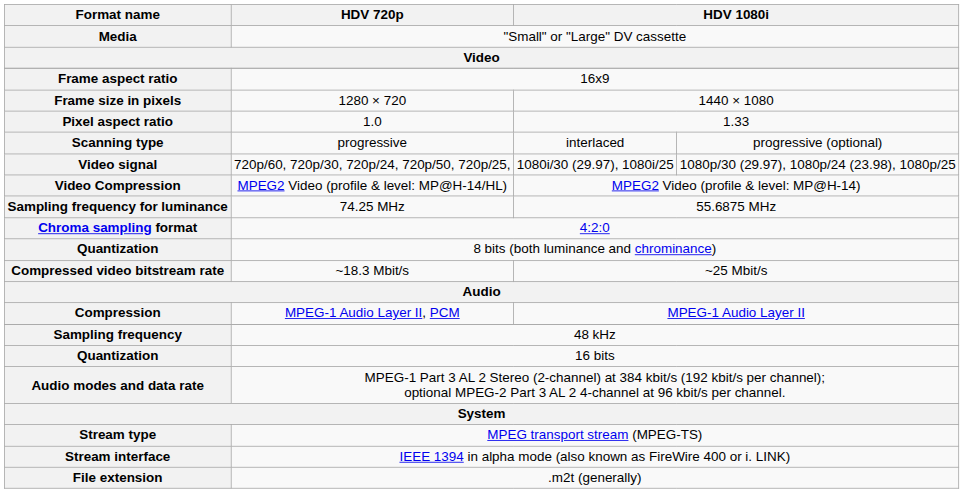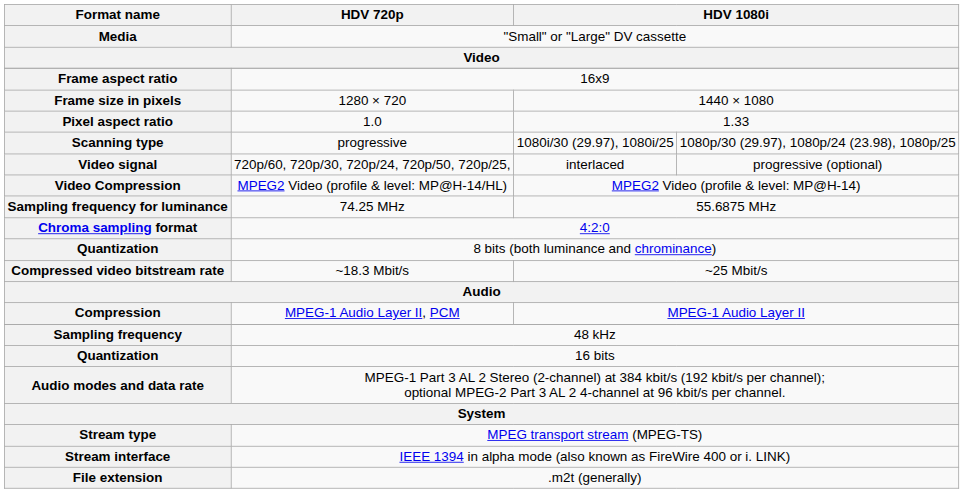Scanning type | column 3: interlaced -> 1080i/30 (29.97), 1080i/25
Scanning type | column 4: progressive (optional) -> 1080p/30 (29.97), 1080p/24 (23.98), 1080p/25
Video signal | column 3: 1080i/30 (29.97), 1080i/25 -> interlaced
Video signal | column 4: 1080p/30 (29.97), 1080p/24 (23.98), 1080p/25 -> progressive (optional)
